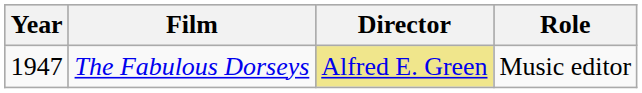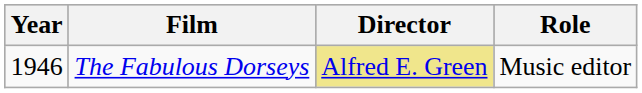The Fabulous Dorseys | Year: 1947 -> 1946
